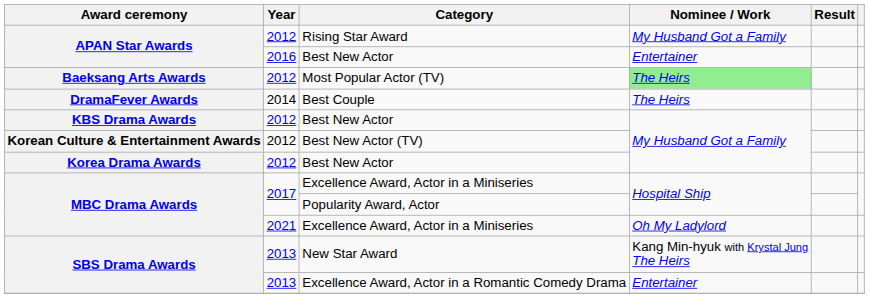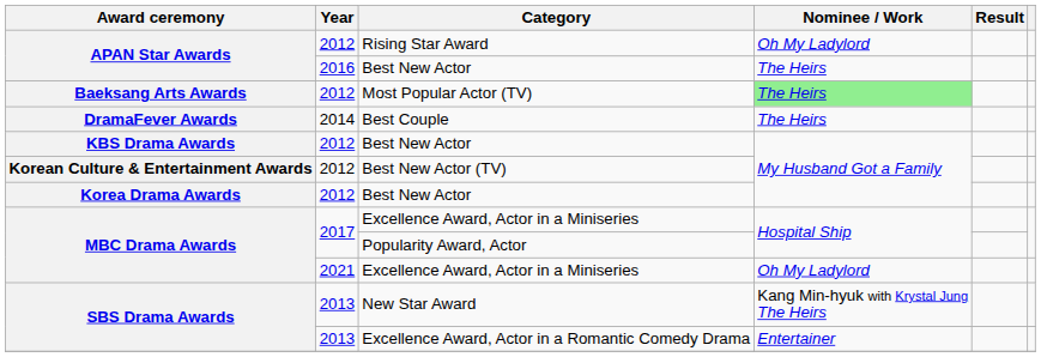Rising Star Award | Nominee / Work: My Husband Got a Family -> Oh My Ladylord
APAN Star Awards / Best New Actor | Nominee / Work: Entertainer -> The Heirs
